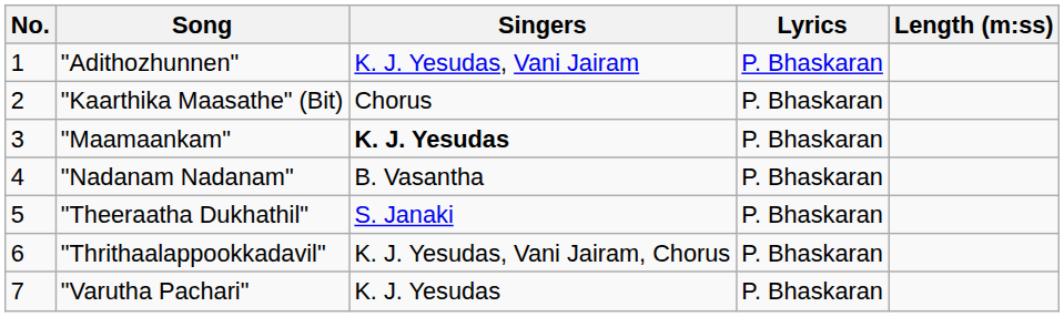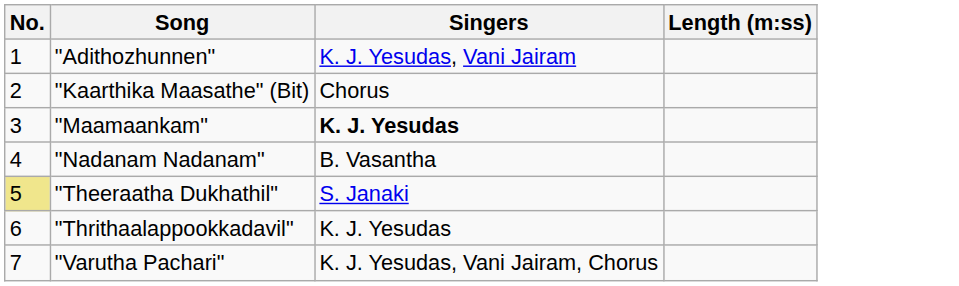- column: Lyrics | P. Bhaskaran | P. Bhaskaran | P. Bhaskaran | P. Bhaskaran | P. Bhaskaran | P. Bhaskaran | P. Bhaskaran
"Theeraatha Dukhathil" | No.: no background -> khaki background
"Thrithaalappookkadavil" | Singers: K. J. Yesudas, Vani Jairam, Chorus -> K. J. Yesudas
"Varutha Pachari" | Singers: K. J. Yesudas -> K. J. Yesudas, Vani Jairam, Chorus
